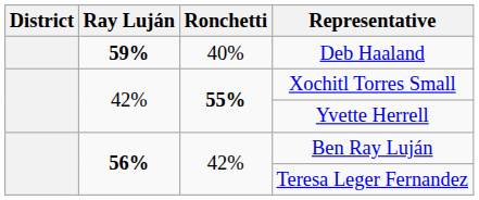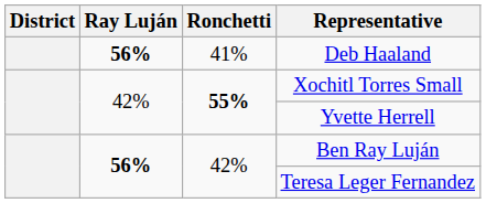Deb Haaland | Ray Luján: 59% -> 56%
Deb Haaland | Ronchetti: 40% -> 41%
